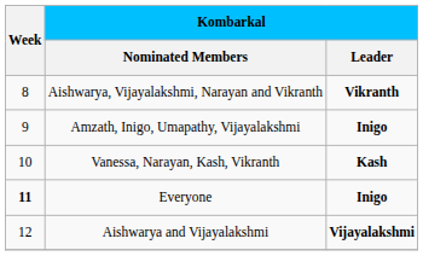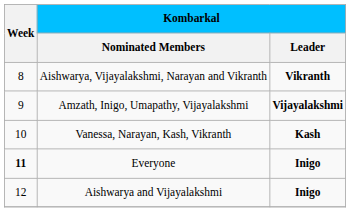Amzath, Inigo, Umapathy, Vijayalakshmi | Kombarkal / Leader: Inigo -> Vijayalakshmi
Aishwarya and Vijayalakshmi | Kombarkal / Leader: Vijayalakshmi -> Inigo
